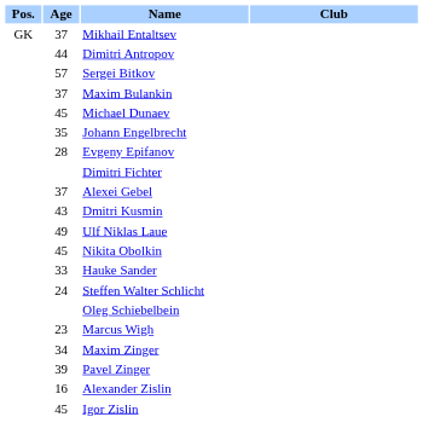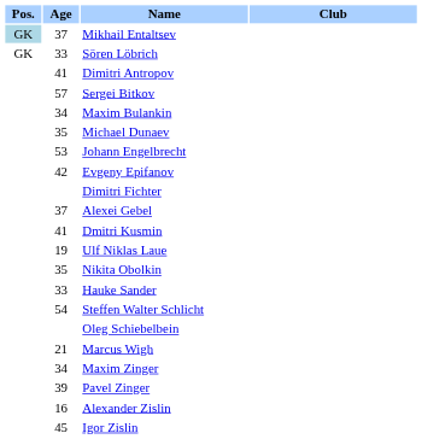Mikhail Entaltsev | Pos.: no background -> lightblue background
+ row: GK | 33 | Sören Löbrich
Dimitri Antropov | Age: 44 -> 41
Maxim Bulankin | Age: 37 -> 34
Michael Dunaev | Age: 45 -> 35
Johann Engelbrecht | Age: 35 -> 53
Evgeny Epifanov | Age: 28 -> 42
Dmitri Kusmin | Age: 43 -> 41
Ulf Niklas Laue | Age: 49 -> 19
Nikita Obolkin | Age: 45 -> 35
Steffen Walter Schlicht | Age: 24 -> 54
Marcus Wigh | Age: 23 -> 21
